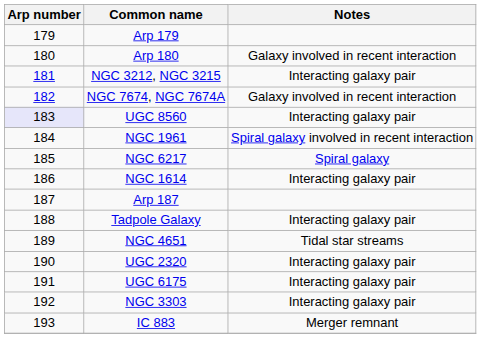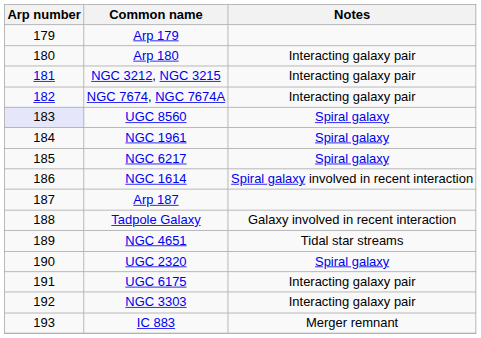Arp 180 | Notes: Galaxy involved in recent interaction -> Interacting galaxy pair
NGC 7674, NGC 7674A | Notes: Galaxy involved in recent interaction -> Interacting galaxy pair
UGC 8560 | Notes: Interacting galaxy pair -> Spiral galaxy
NGC 1961 | Notes: Spiral galaxy involved in recent interaction -> Spiral galaxy
NGC 1614 | Notes: Interacting galaxy pair -> Spiral galaxy involved in recent interaction
Tadpole Galaxy | Notes: Interacting galaxy pair -> Galaxy involved in recent interaction
UGC 2320 | Notes: Interacting galaxy pair -> Spiral galaxy
